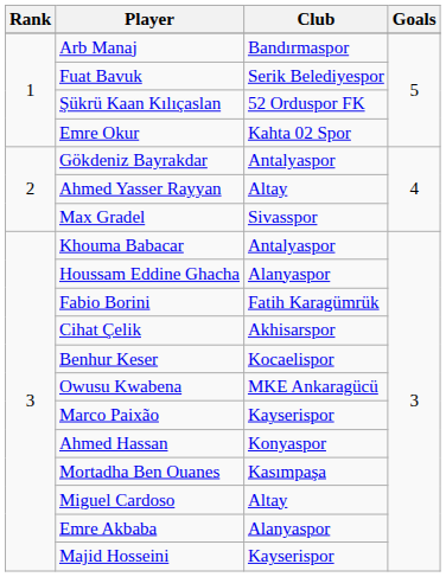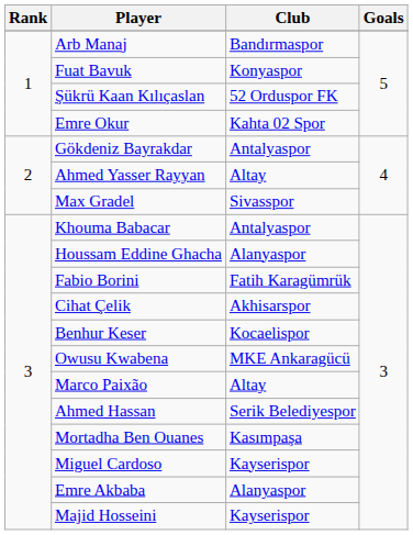Fuat Bavuk | Club: Serik Belediyespor -> Konyaspor
Marco Paixão | Club: Kayserispor -> Altay
Ahmed Hassan | Club: Konyaspor -> Serik Belediyespor
Miguel Cardoso | Club: Altay -> Kayserispor
